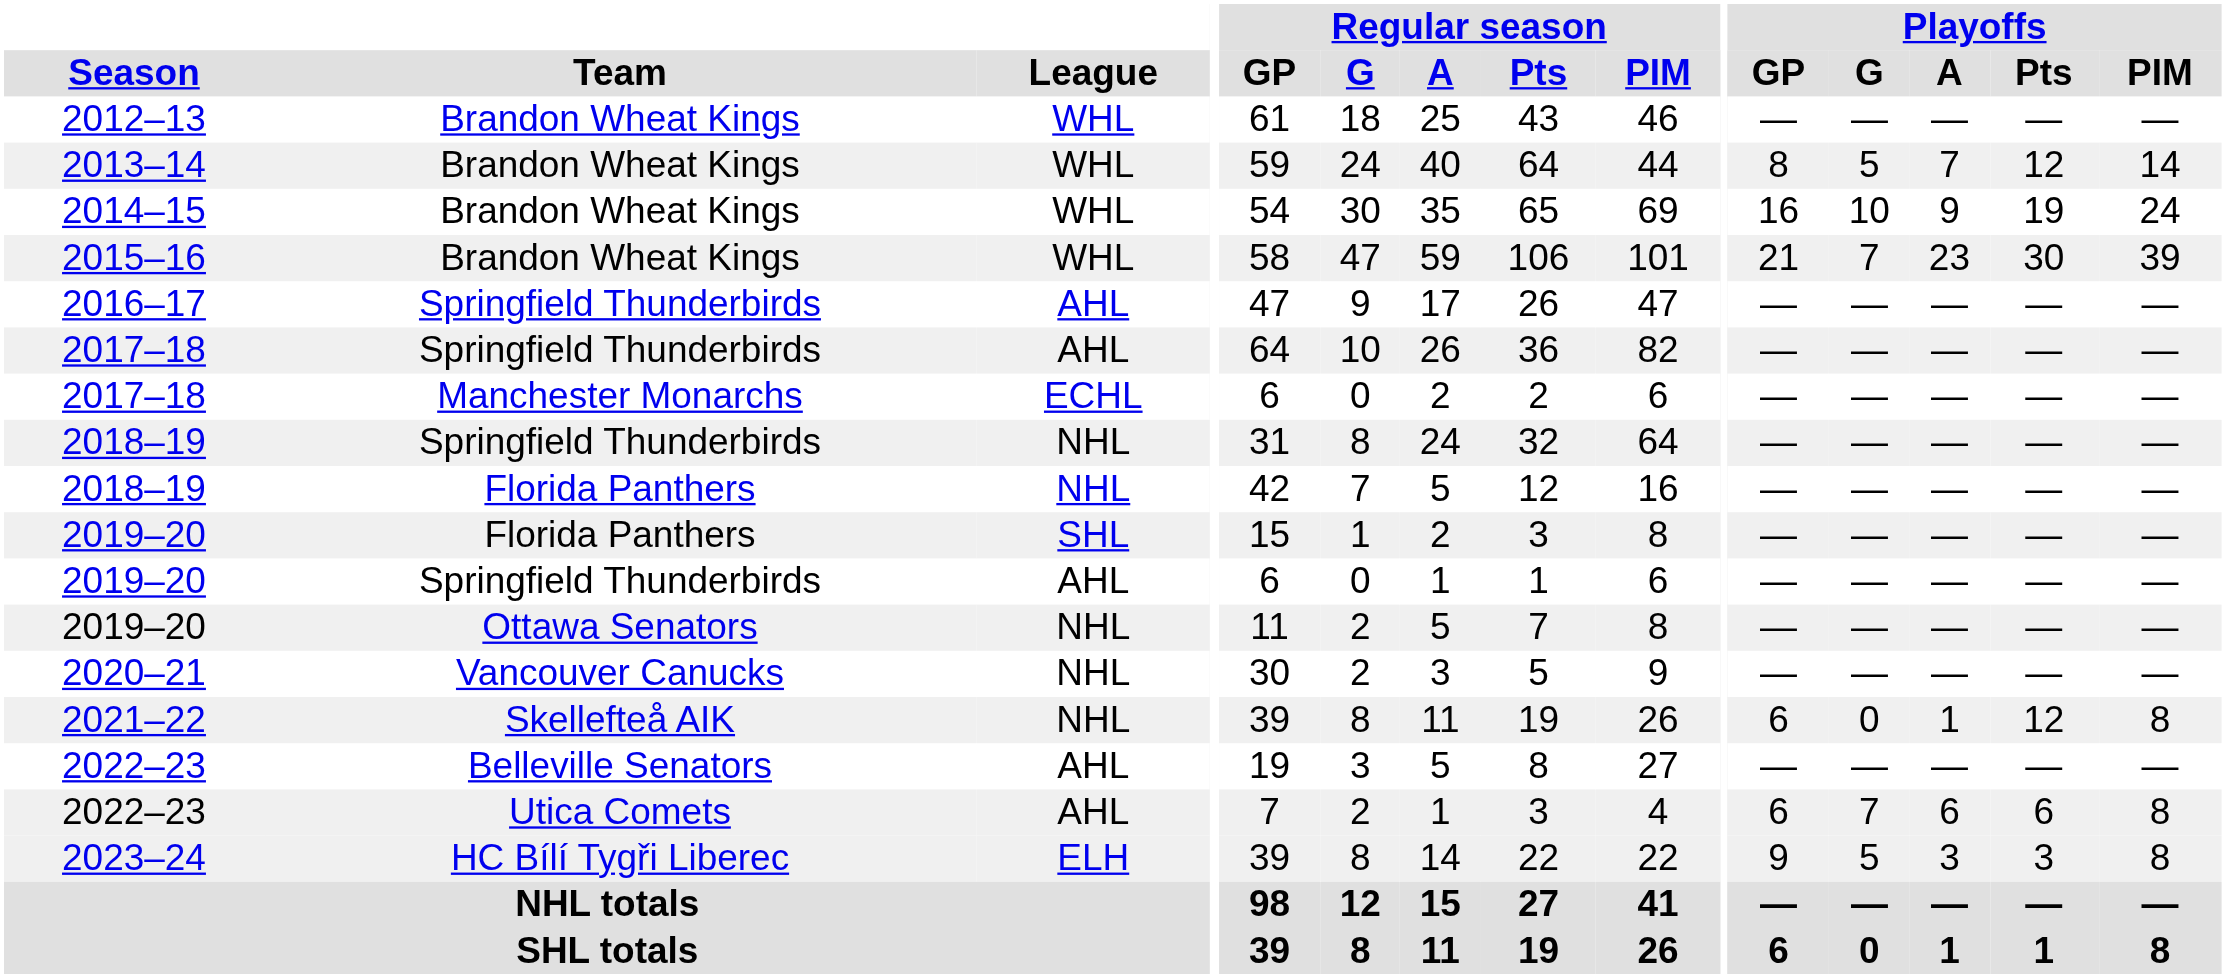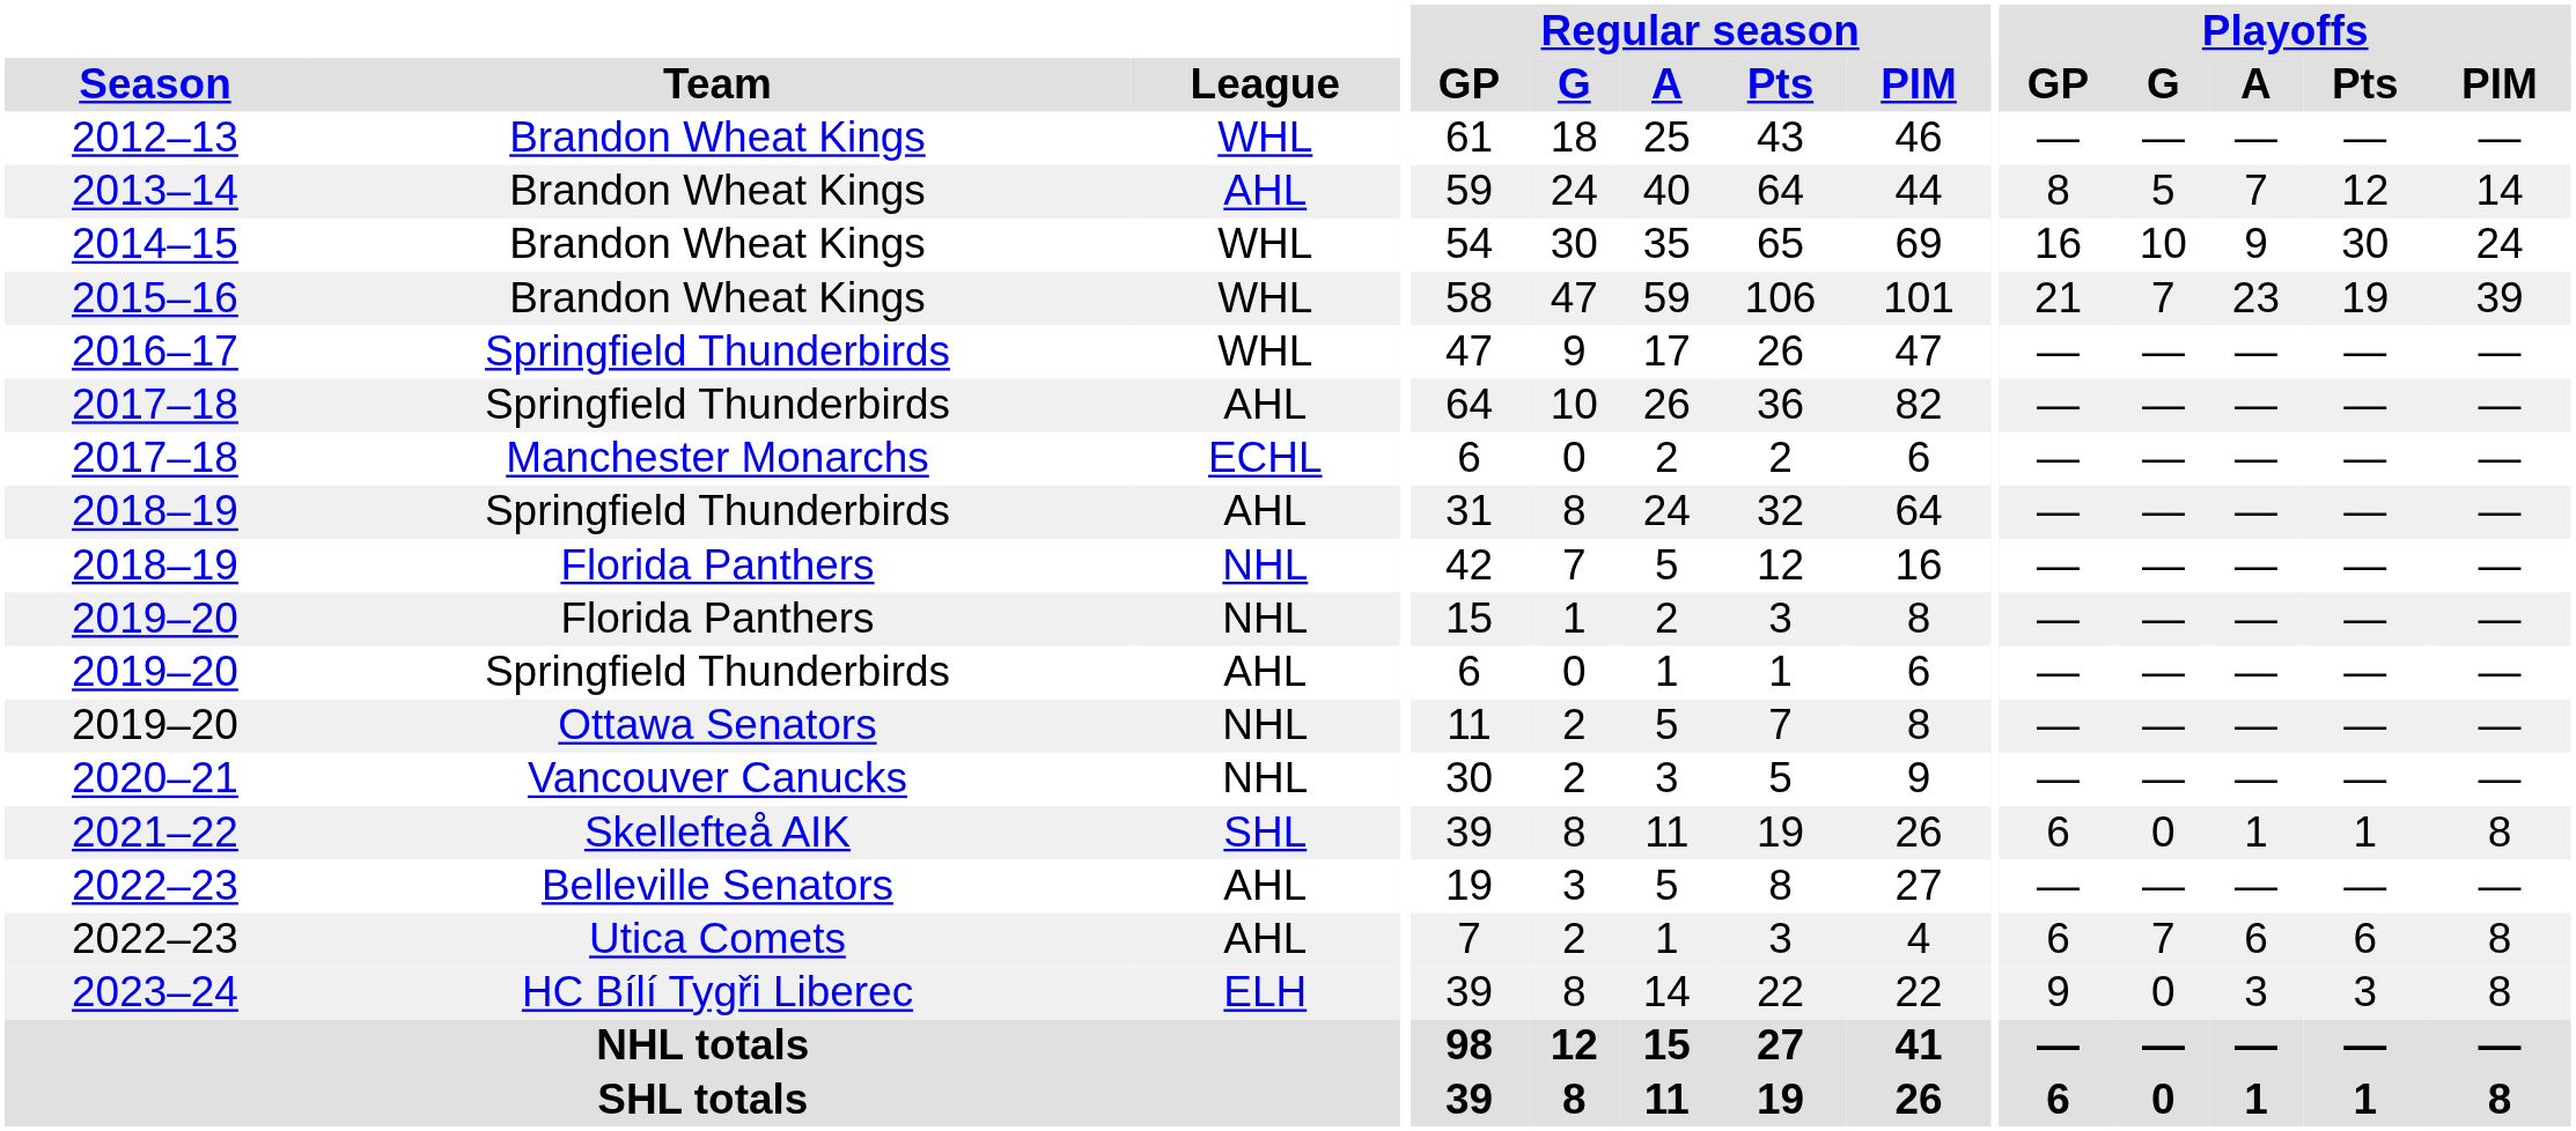2013–14 | League: WHL -> AHL
2014–15 | Playoffs / Pts: 19 -> 30
2015–16 | Playoffs / Pts: 30 -> 19
2016–17 | League: AHL -> WHL
2018–19 / Springfield Thunderbirds | League: NHL -> AHL
2019–20 / Florida Panthers | League: SHL -> NHL
2021–22 | League: NHL -> SHL
2021–22 | Playoffs / Pts: 12 -> 1
2023–24 | Playoffs / G: 5 -> 0
